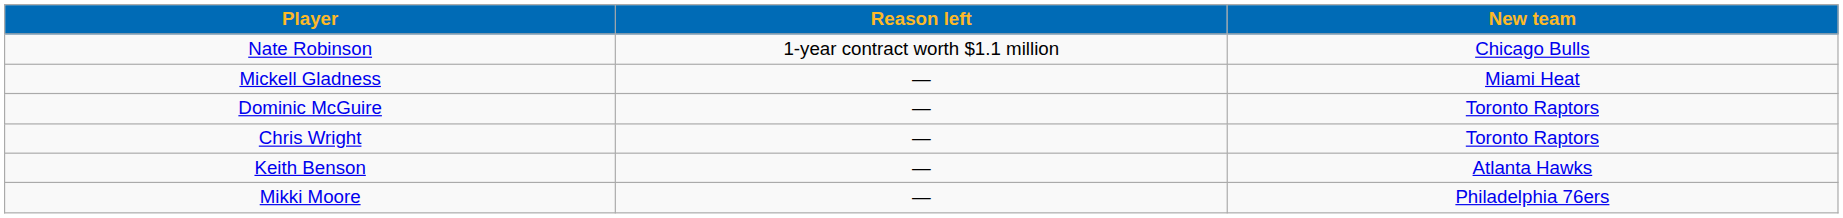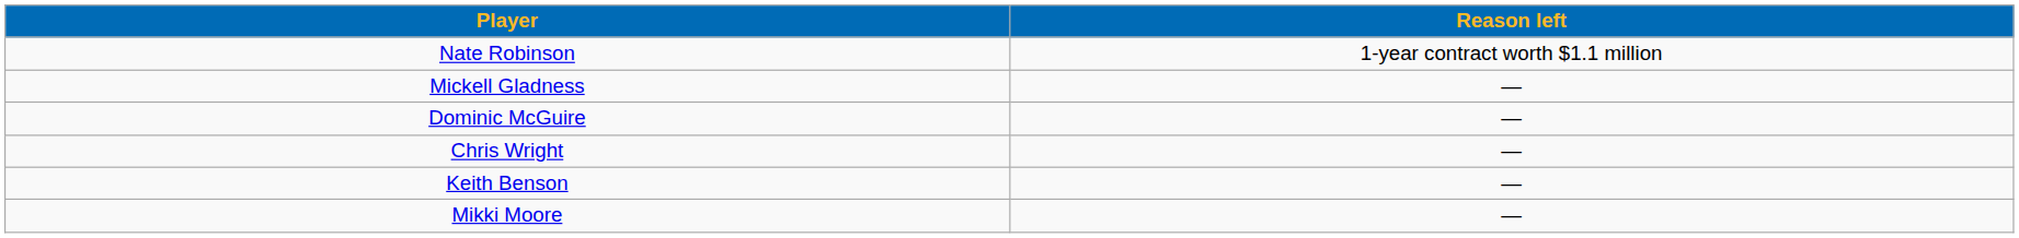- column: New team | Chicago Bulls | Miami Heat | Toronto Raptors | Toronto Raptors | Atlanta Hawks | Philadelphia 76ers
